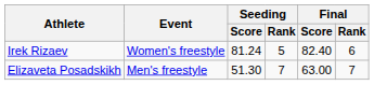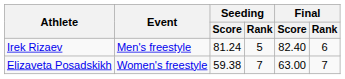Irek Rizaev | Event: Women's freestyle -> Men's freestyle
Elizaveta Posadskikh | Event: Men's freestyle -> Women's freestyle
Elizaveta Posadskikh | Seeding / Score: 51.30 -> 59.38
